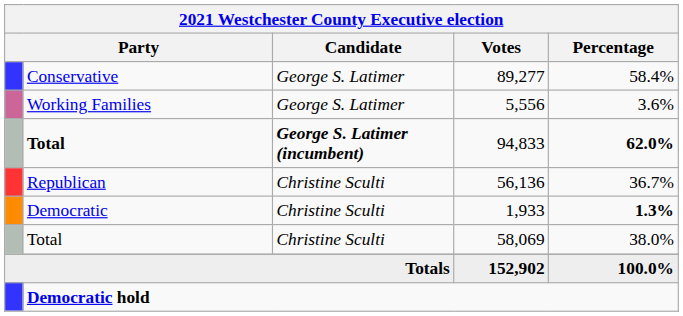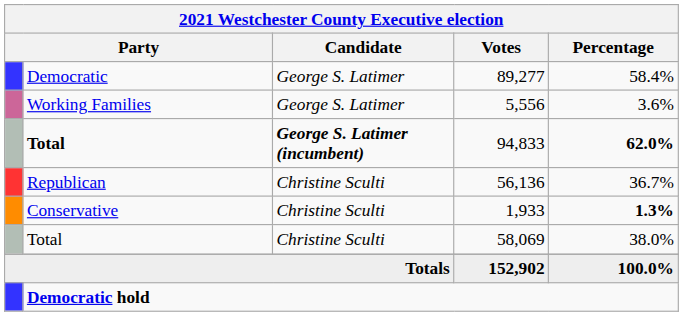89,277 | column 2: Conservative -> Democratic
1,933 | column 2: Democratic -> Conservative
